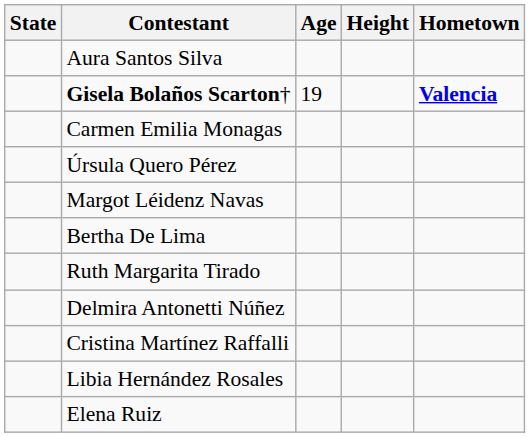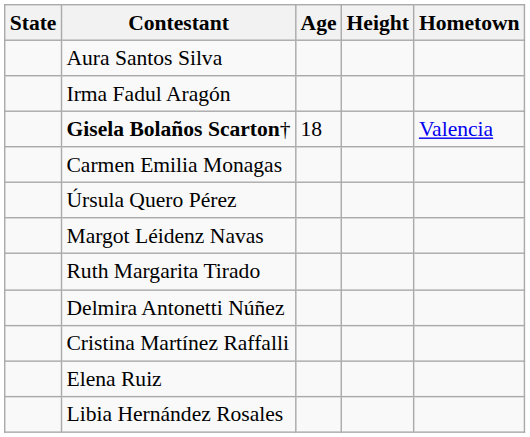+ row: Irma Fadul Aragón
Gisela Bolaños Scarton† | Age: 19 -> 18
Gisela Bolaños Scarton† | Hometown: bold -> normal
- row: Bertha De Lima
rows swapped: Elena Ruiz <-> Libia Hernández Rosales
